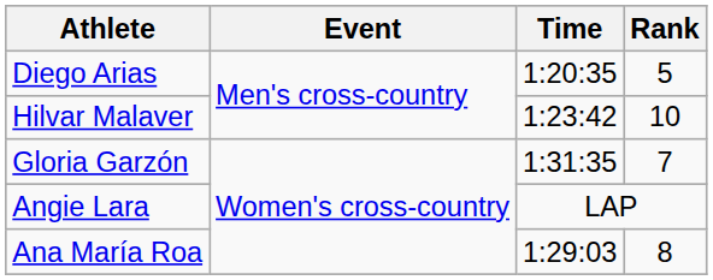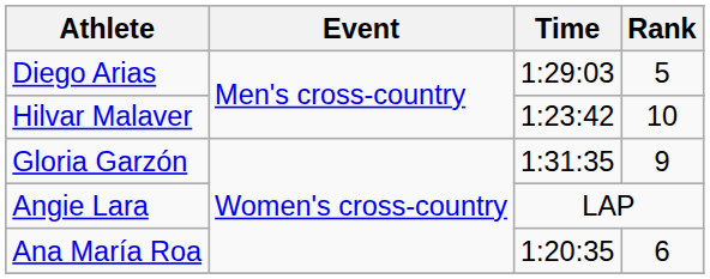Diego Arias | Time: 1:20:35 -> 1:29:03
Gloria Garzón | Rank: 7 -> 9
Ana María Roa | Time: 1:29:03 -> 1:20:35
Ana María Roa | Rank: 8 -> 6
